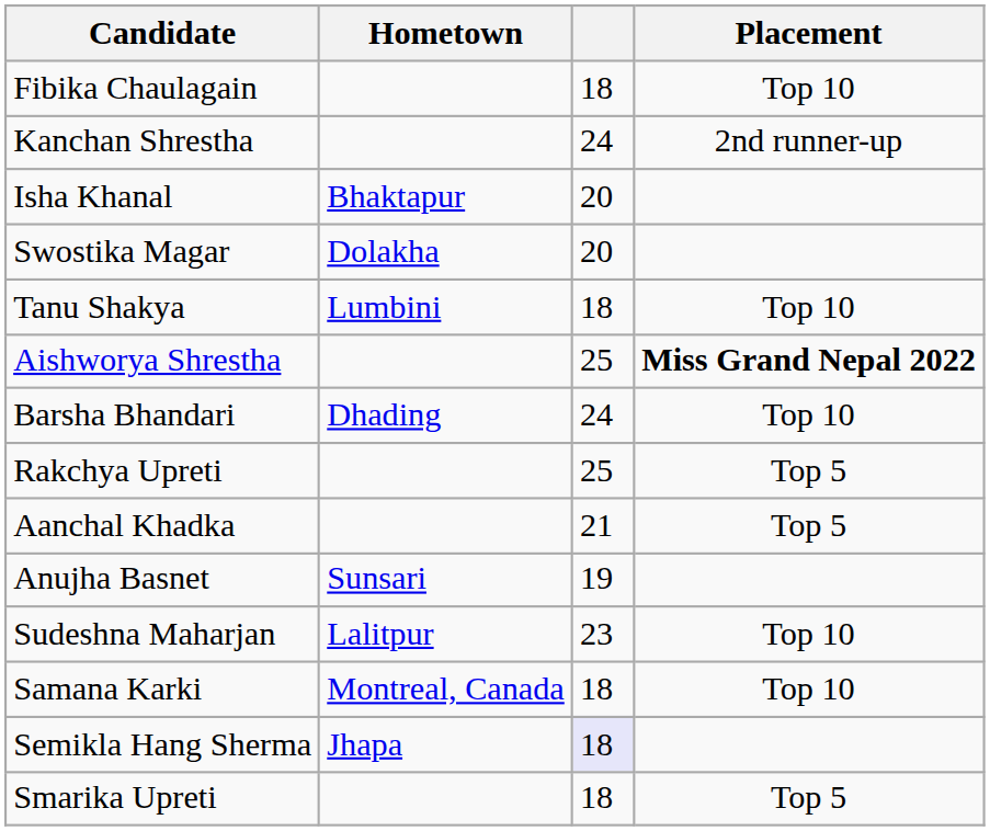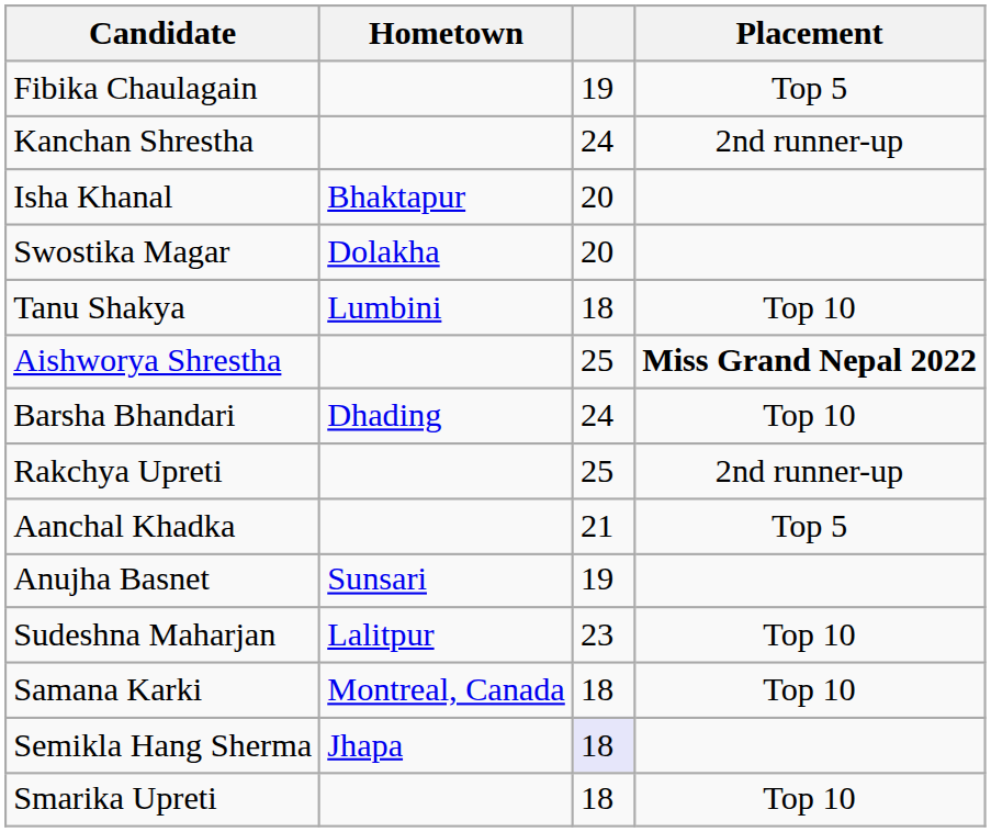Fibika Chaulagain | column 3: 18 -> 19
Fibika Chaulagain | Placement: Top 10 -> Top 5
Rakchya Upreti | Placement: Top 5 -> 2nd runner-up
Smarika Upreti | Placement: Top 5 -> Top 10
